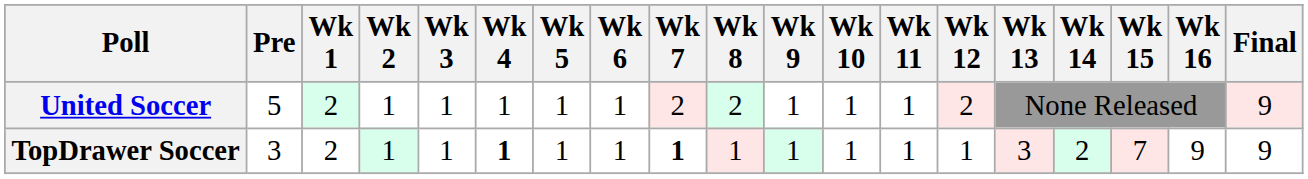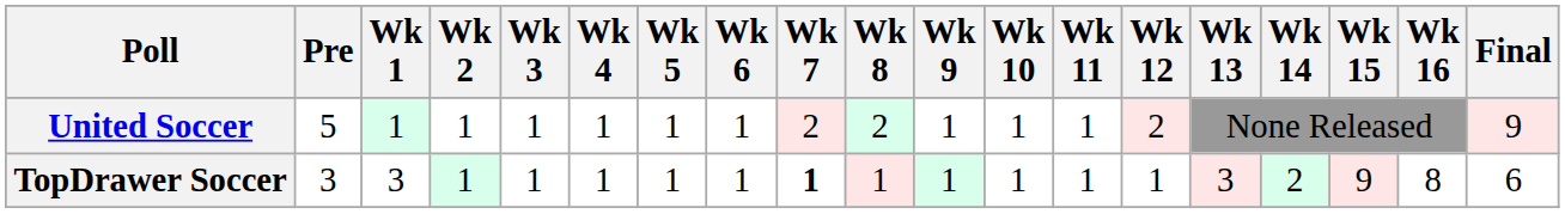United Soccer | Wk 1: 2 -> 1
TopDrawer Soccer | Wk 1: 2 -> 3
TopDrawer Soccer | Wk 4: bold -> normal
TopDrawer Soccer | Wk 15: 7 -> 9
TopDrawer Soccer | Wk 16: 9 -> 8
TopDrawer Soccer | Final: 9 -> 6
